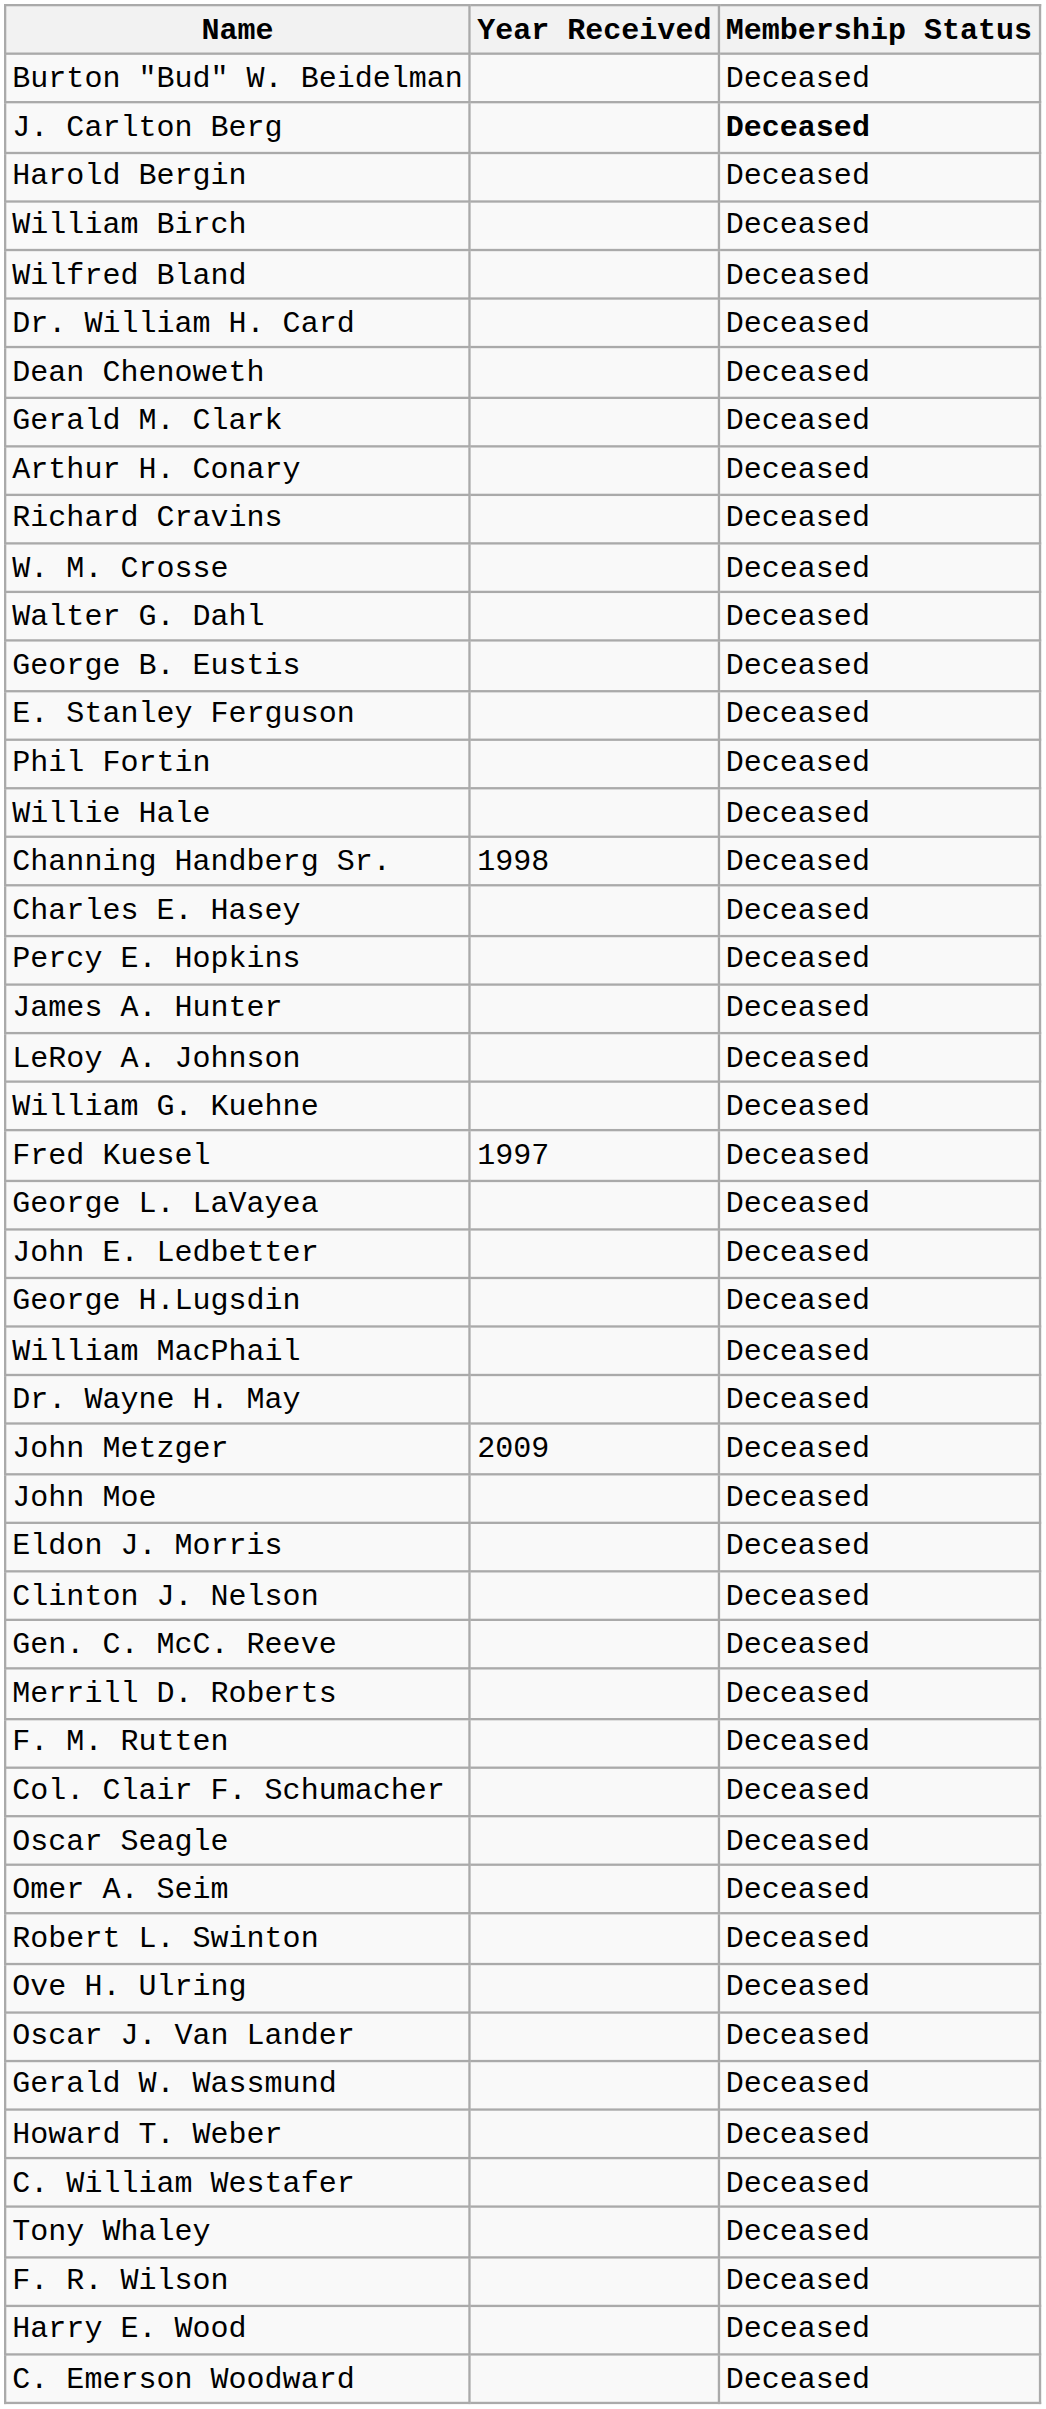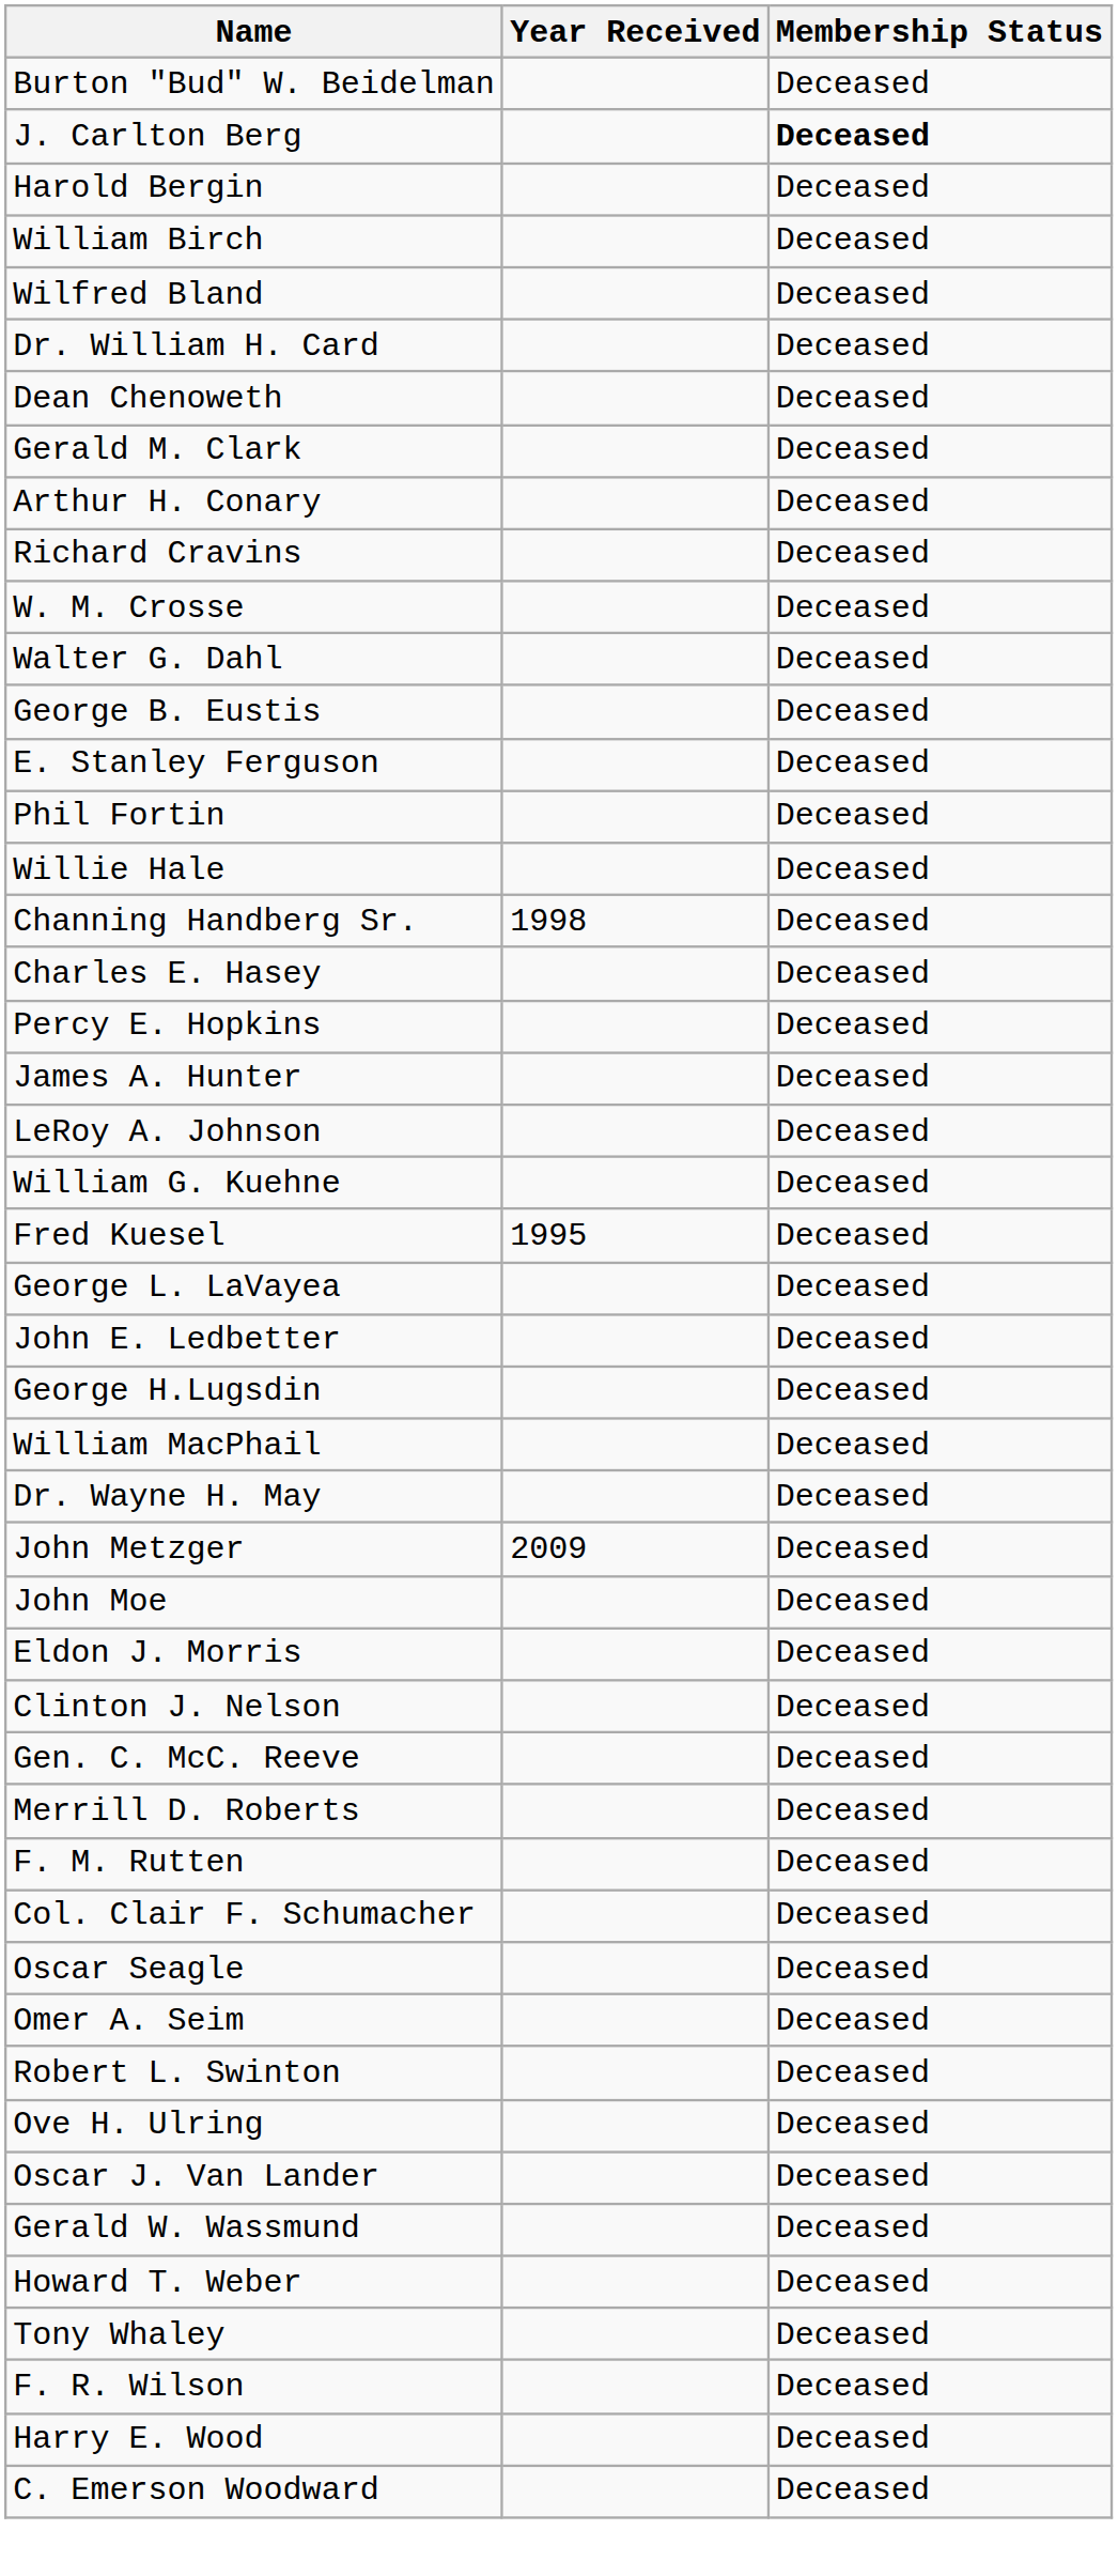Fred Kuesel | Year Received: 1997 -> 1995
- row: C. William Westafer | Deceased
